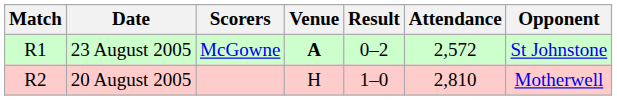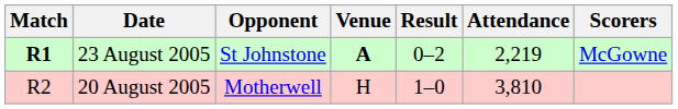columns swapped: Opponent <-> Scorers
23 August 2005 | Match: normal -> bold
23 August 2005 | Attendance: 2,572 -> 2,219
20 August 2005 | Attendance: 2,810 -> 3,810
